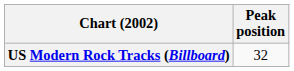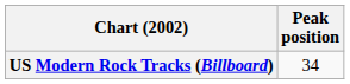US Modern Rock Tracks (Billboard) | Peak position: 32 -> 34
